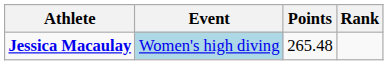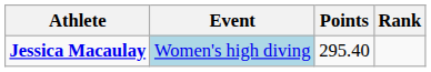Jessica Macaulay | Points: 265.48 -> 295.40
